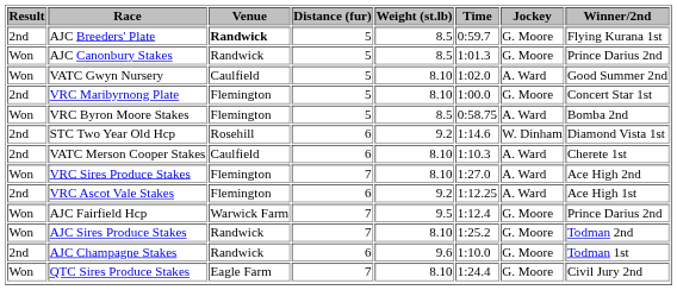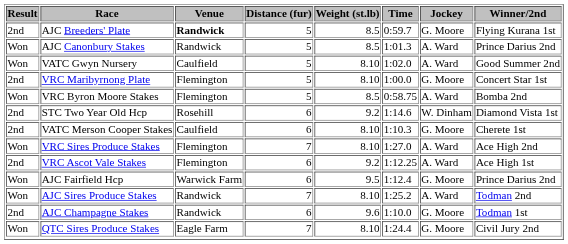AJC Canonbury Stakes | Jockey: G. Moore -> A. Ward
VATC Merson Cooper Stakes | Jockey: A. Ward -> G. Moore
AJC Fairfield Hcp | Distance (fur): 7 -> 6
AJC Sires Produce Stakes | Jockey: G. Moore -> A. Ward
